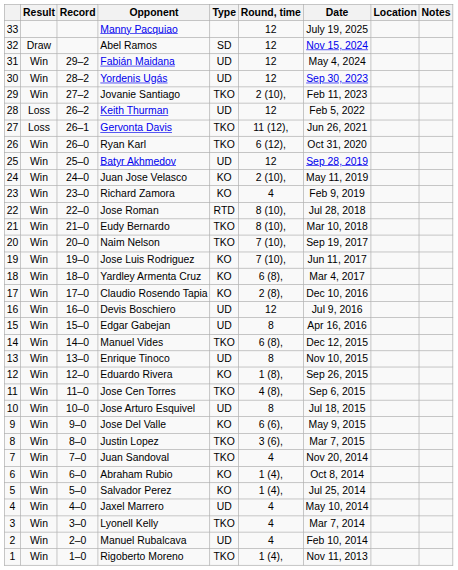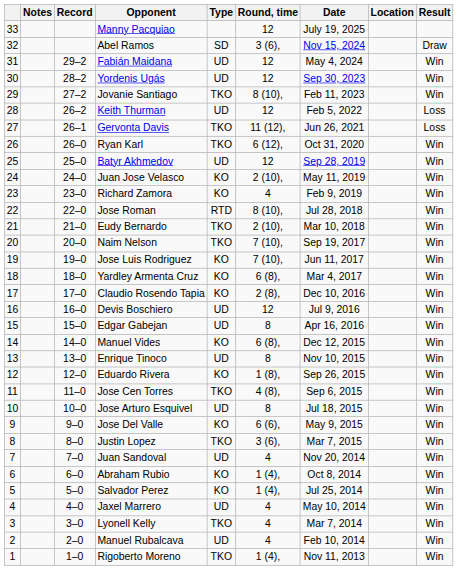columns swapped: Result <-> Notes
Abel Ramos | Round, time: 12 -> 3 (6),
Jovanie Santiago | Round, time: 2 (10), -> 8 (10),
Eudy Bernardo | Round, time: 8 (10), -> 2 (10),
Manuel Vides | Type: TKO -> KO
Juan Sandoval | Type: TKO -> UD
